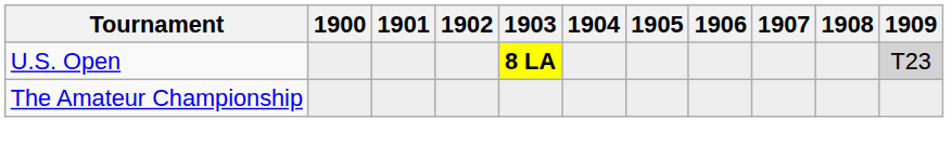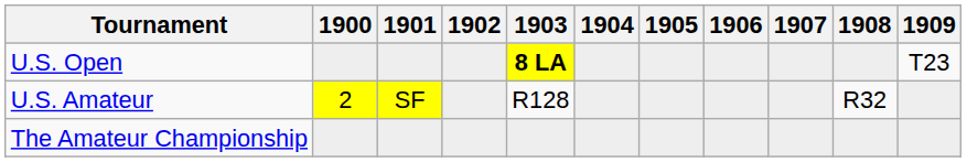U.S. Open | 1909: lightgrey background -> no background
+ row: U.S. Amateur | 2 | SF | R128 | R32
